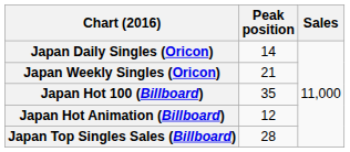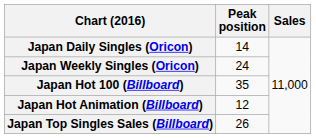Japan Weekly Singles (Oricon) | Peak position: 21 -> 24
Japan Top Singles Sales (Billboard) | Peak position: 28 -> 26
